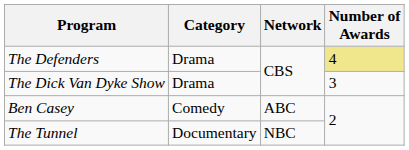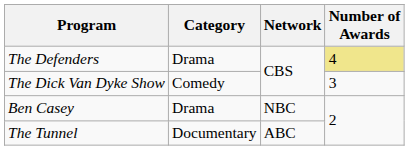The Dick Van Dyke Show | Category: Drama -> Comedy
Ben Casey | Category: Comedy -> Drama
Ben Casey | Network: ABC -> NBC
The Tunnel | Network: NBC -> ABC
